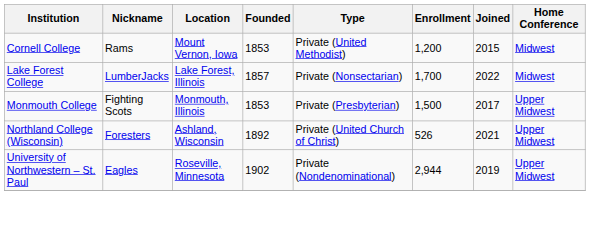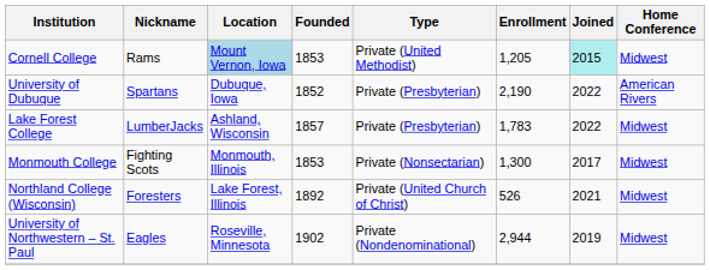Cornell College | Location: no background -> lightblue background
Cornell College | Enrollment: 1,200 -> 1,205
Cornell College | Joined: no background -> paleturquoise background
+ row: University of Dubuque | Spartans | Dubuque, Iowa | 1852 | Private (Presbyterian) | 2,190 | 2022 | American Rivers
Lake Forest College | Location: Lake Forest, Illinois -> Ashland, Wisconsin
Lake Forest College | Type: Private (Nonsectarian) -> Private (Presbyterian)
Lake Forest College | Enrollment: 1,700 -> 1,783
Monmouth College | Type: Private (Presbyterian) -> Private (Nonsectarian)
Monmouth College | Enrollment: 1,500 -> 1,300
Monmouth College | Home Conference: Upper Midwest -> Midwest
Northland College (Wisconsin) | Location: Ashland, Wisconsin -> Lake Forest, Illinois
Northland College (Wisconsin) | Home Conference: Upper Midwest -> Midwest
University of Northwestern – St. Paul | Home Conference: Upper Midwest -> Midwest
